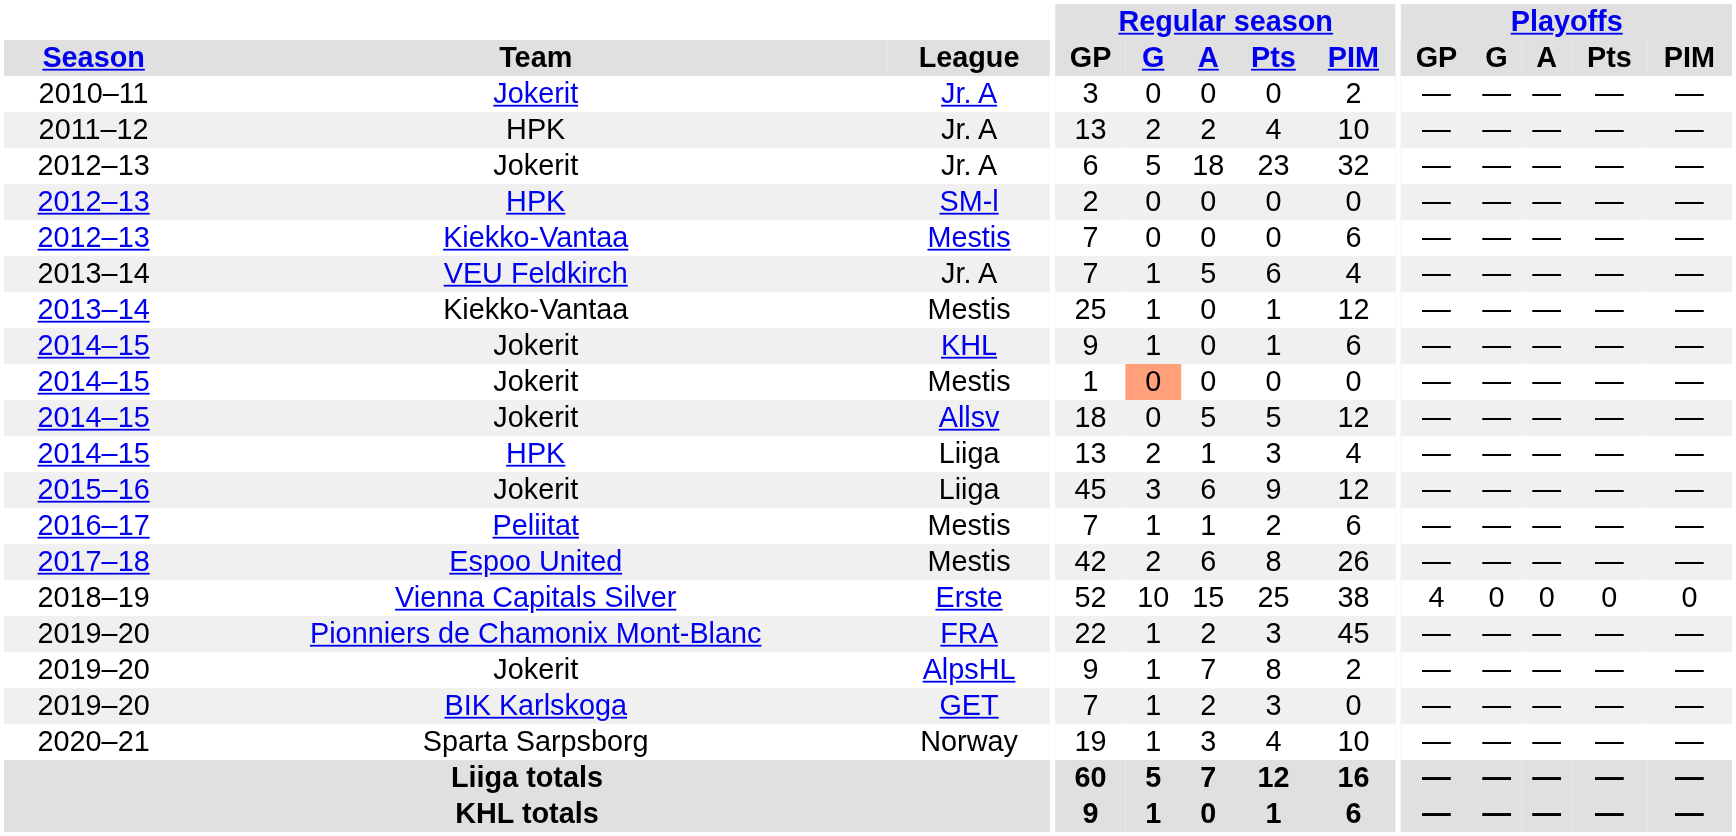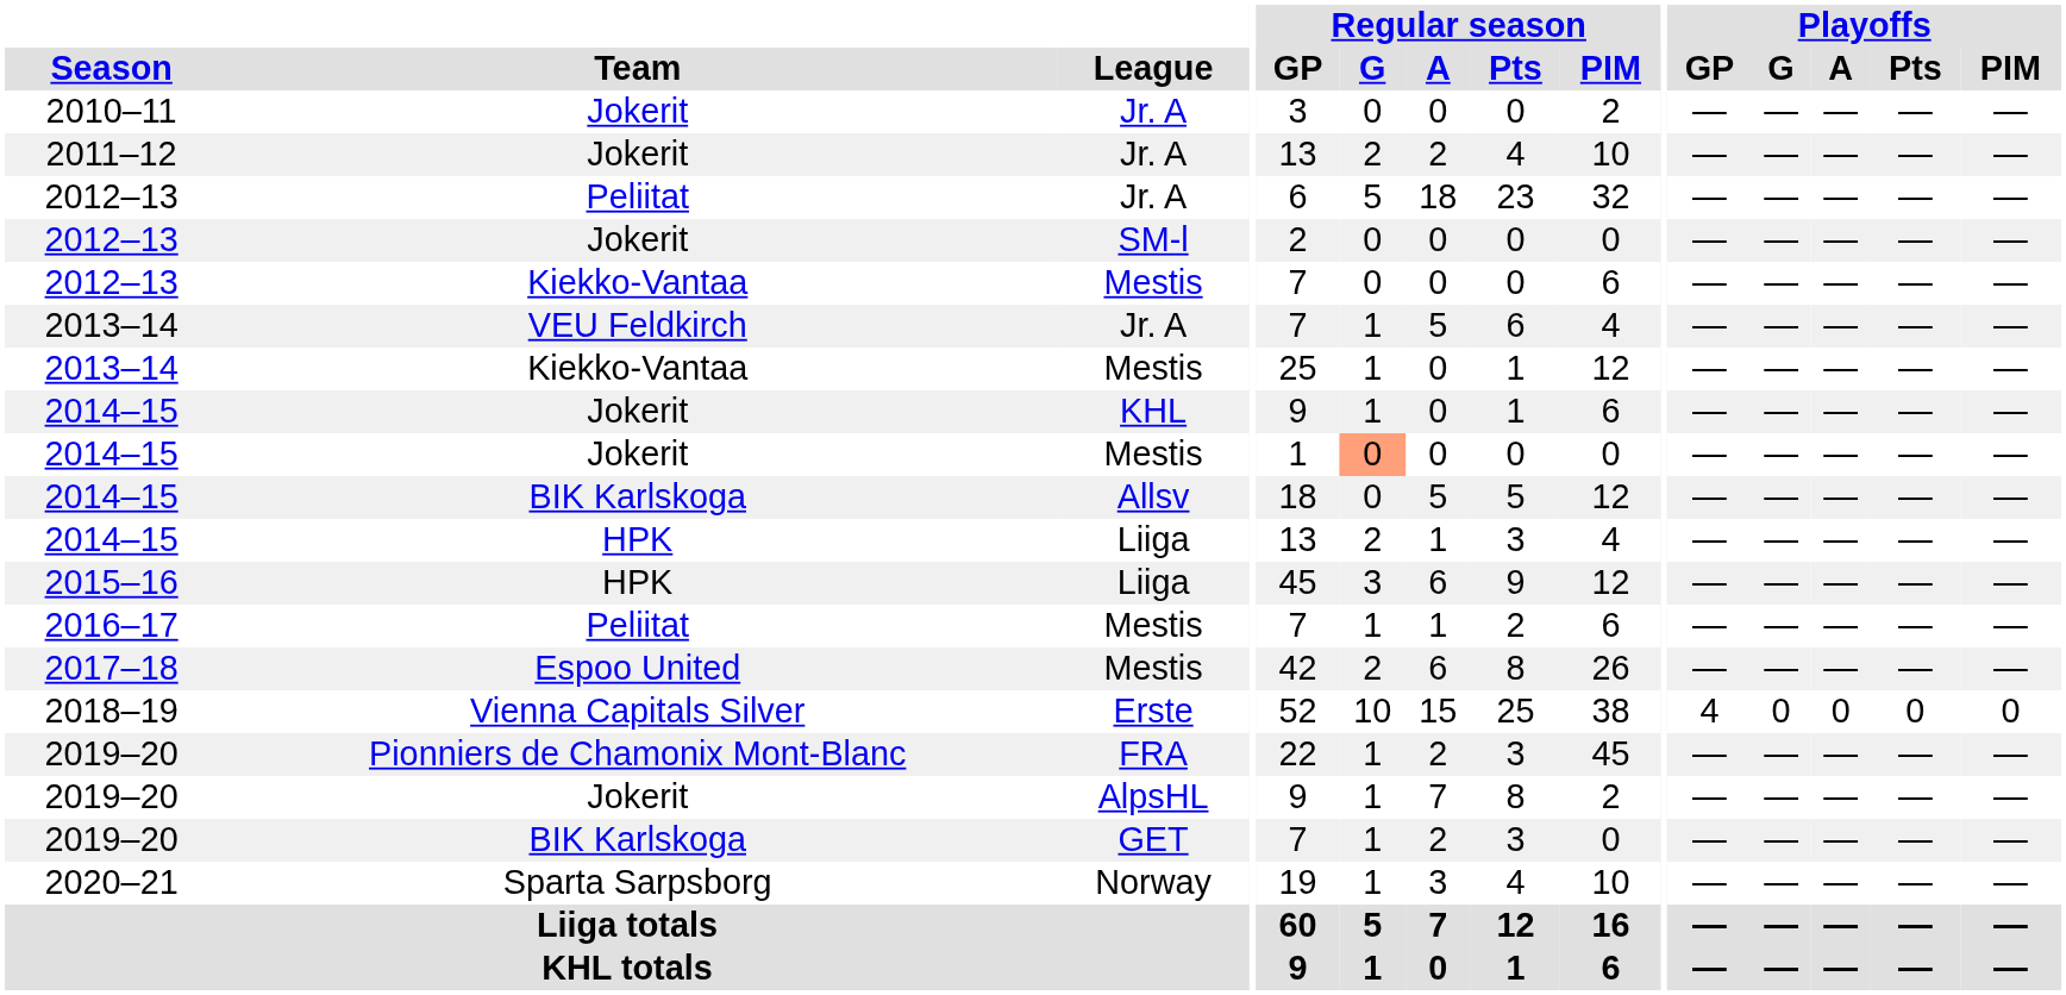2011–12 | Team: HPK -> Jokerit
2012–13 / Jr. A | Team: Jokerit -> Peliitat
2012–13 / SM-l | Team: HPK -> Jokerit
2014–15 / Allsv | Team: Jokerit -> BIK Karlskoga
2015–16 | Team: Jokerit -> HPK
